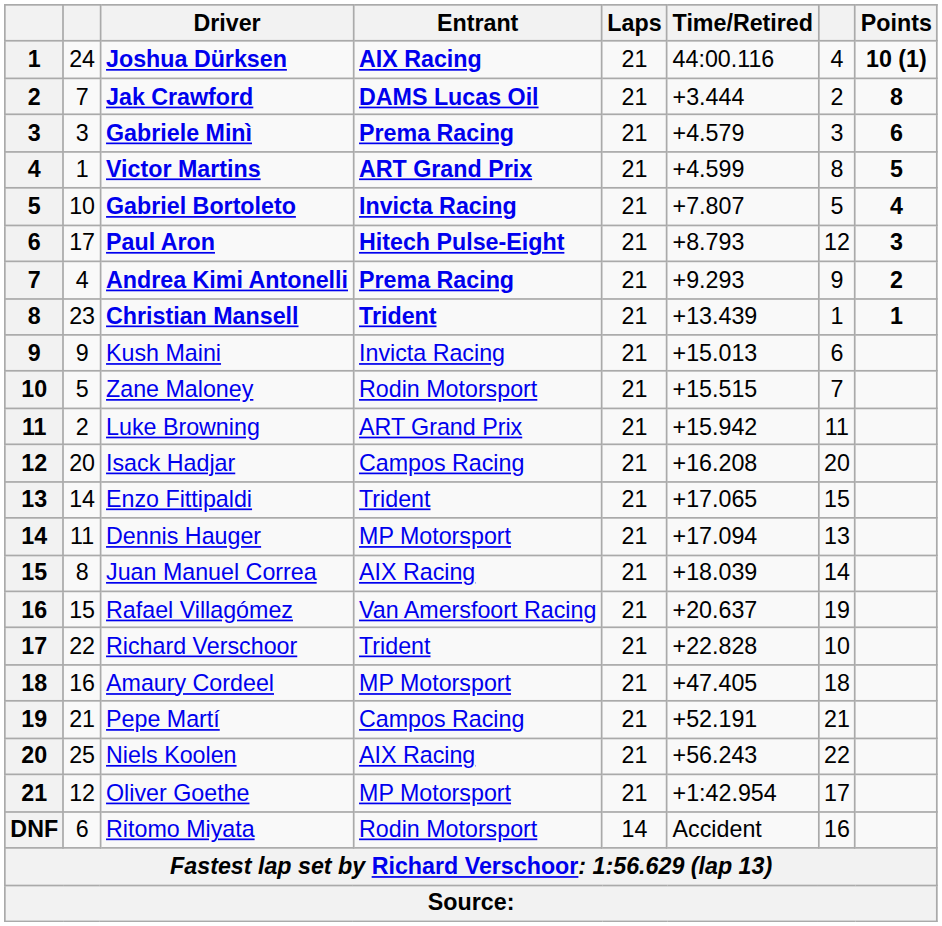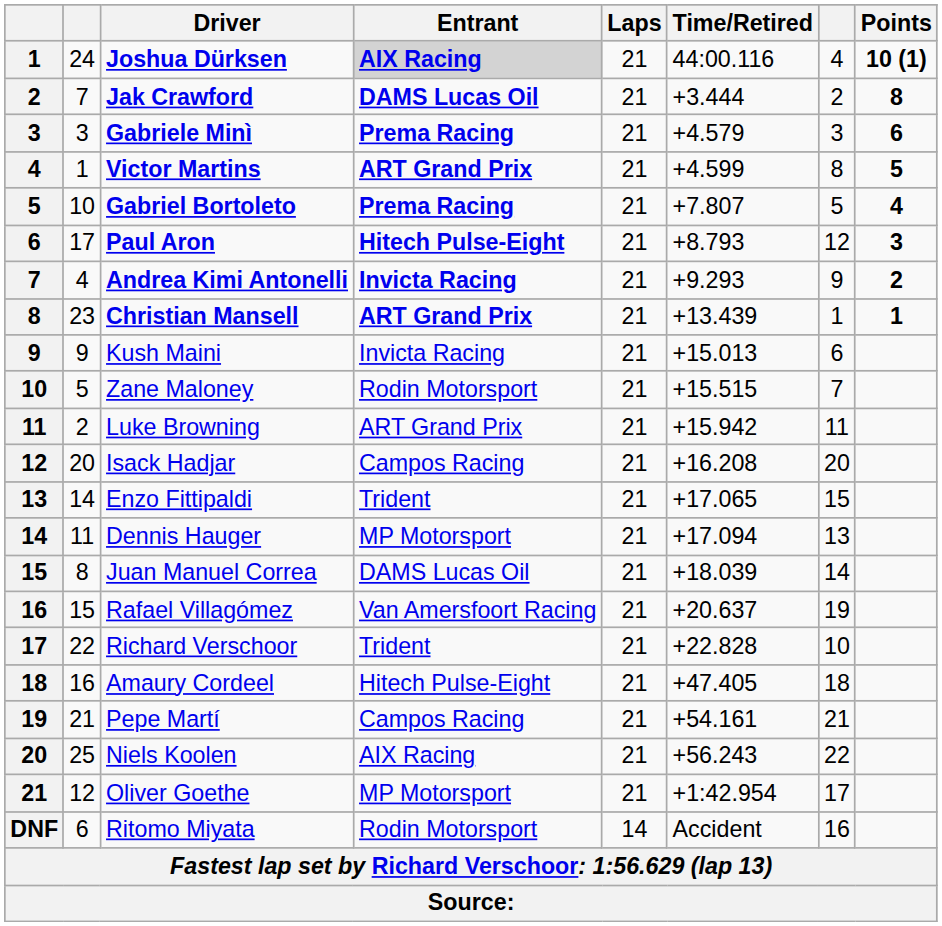Joshua Dürksen | Entrant: no background -> lightgrey background
Gabriel Bortoleto | Entrant: Invicta Racing -> Prema Racing
Andrea Kimi Antonelli | Entrant: Prema Racing -> Invicta Racing
Christian Mansell | Entrant: Trident -> ART Grand Prix
Juan Manuel Correa | Entrant: AIX Racing -> DAMS Lucas Oil
Amaury Cordeel | Entrant: MP Motorsport -> Hitech Pulse-Eight
Pepe Martí | Time/Retired: +52.191 -> +54.161
